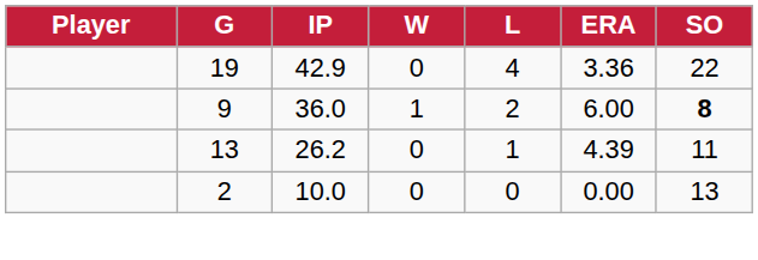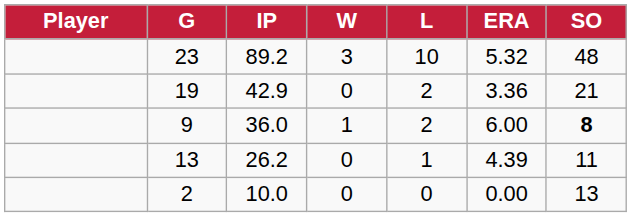+ row: 23 | 89.2 | 3 | 10 | 5.32 | 48
19 | L: 4 -> 2
19 | SO: 22 -> 21
